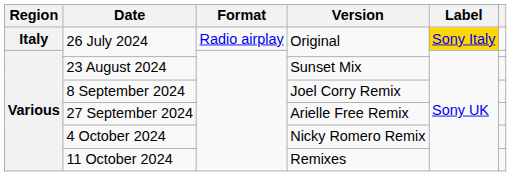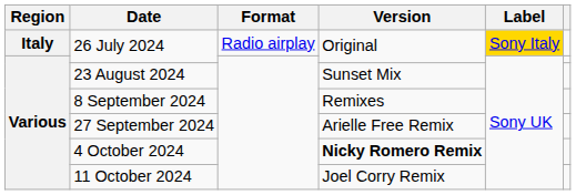8 September 2024 | Version: Joel Corry Remix -> Remixes
4 October 2024 | Version: normal -> bold
11 October 2024 | Version: Remixes -> Joel Corry Remix
